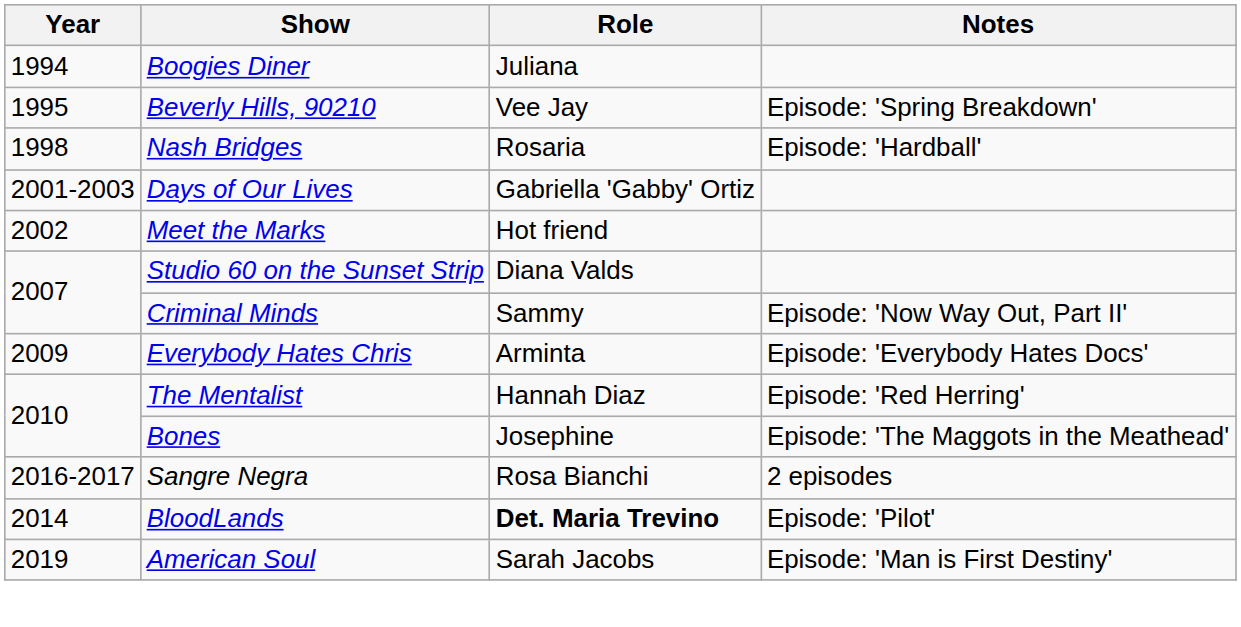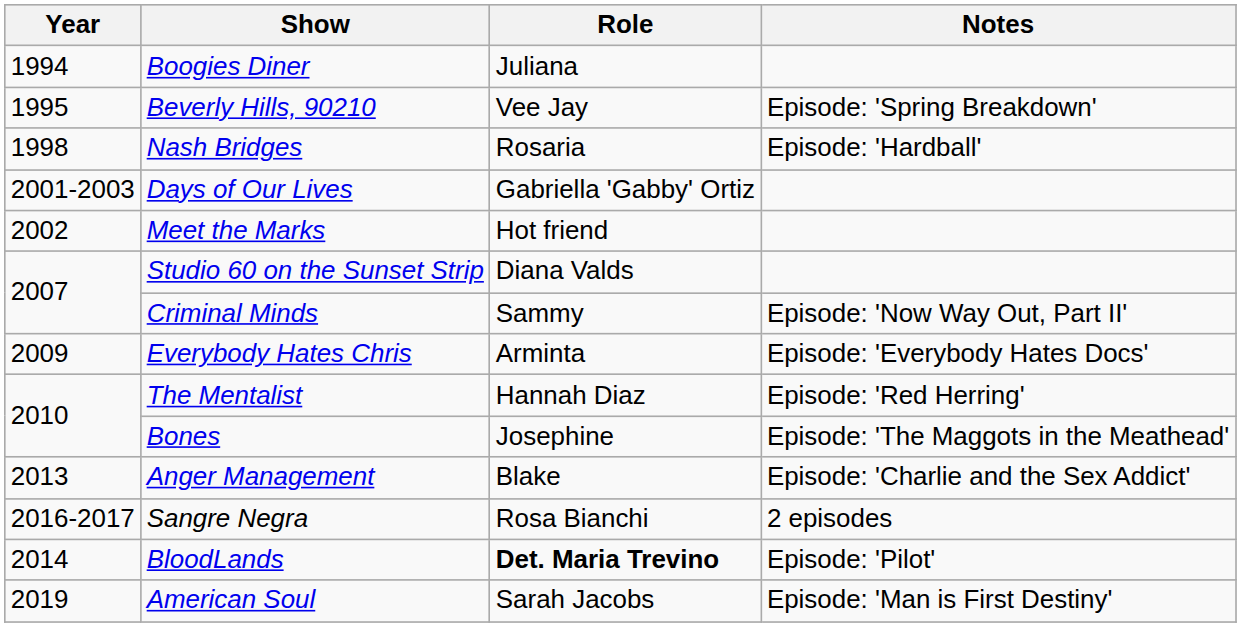+ row: 2013 | Anger Management | Blake | Episode: 'Charlie and the Sex Addict'
